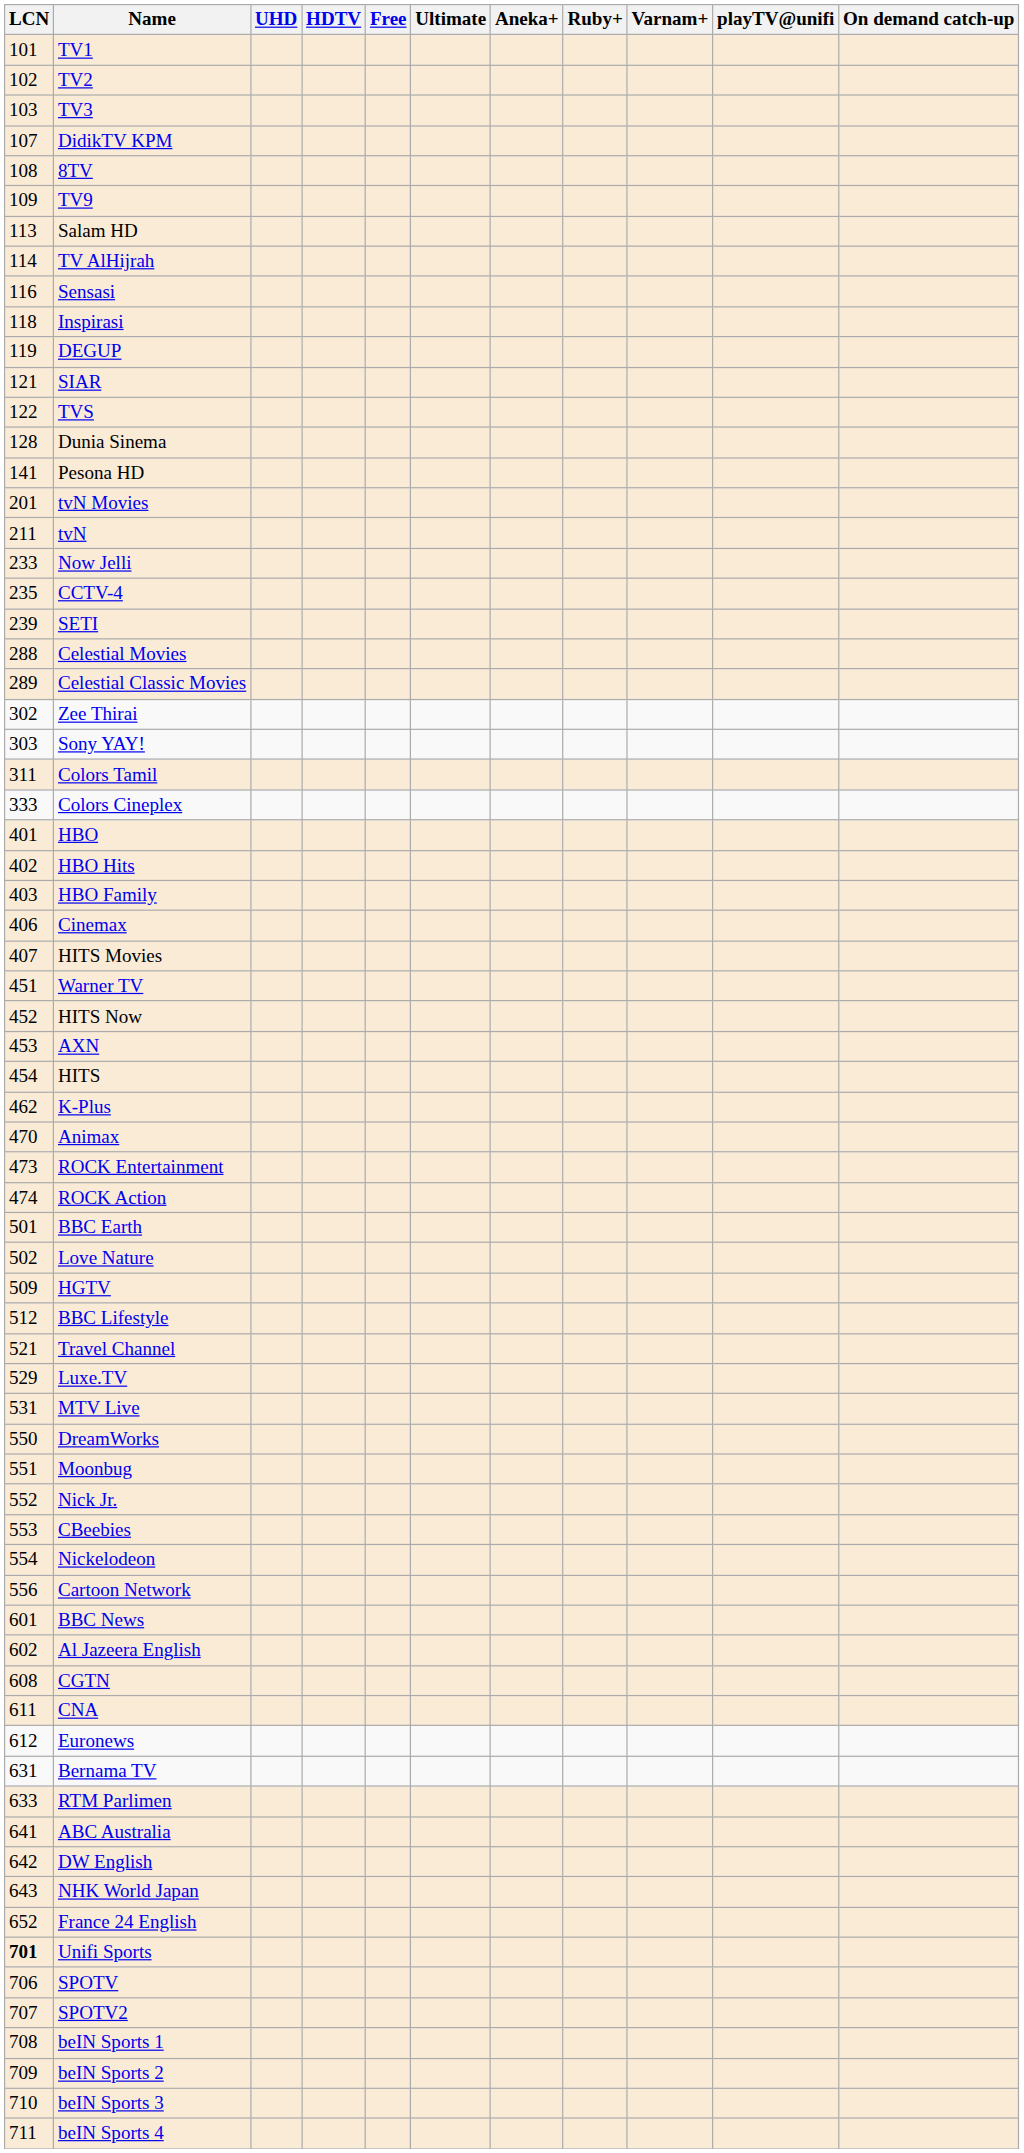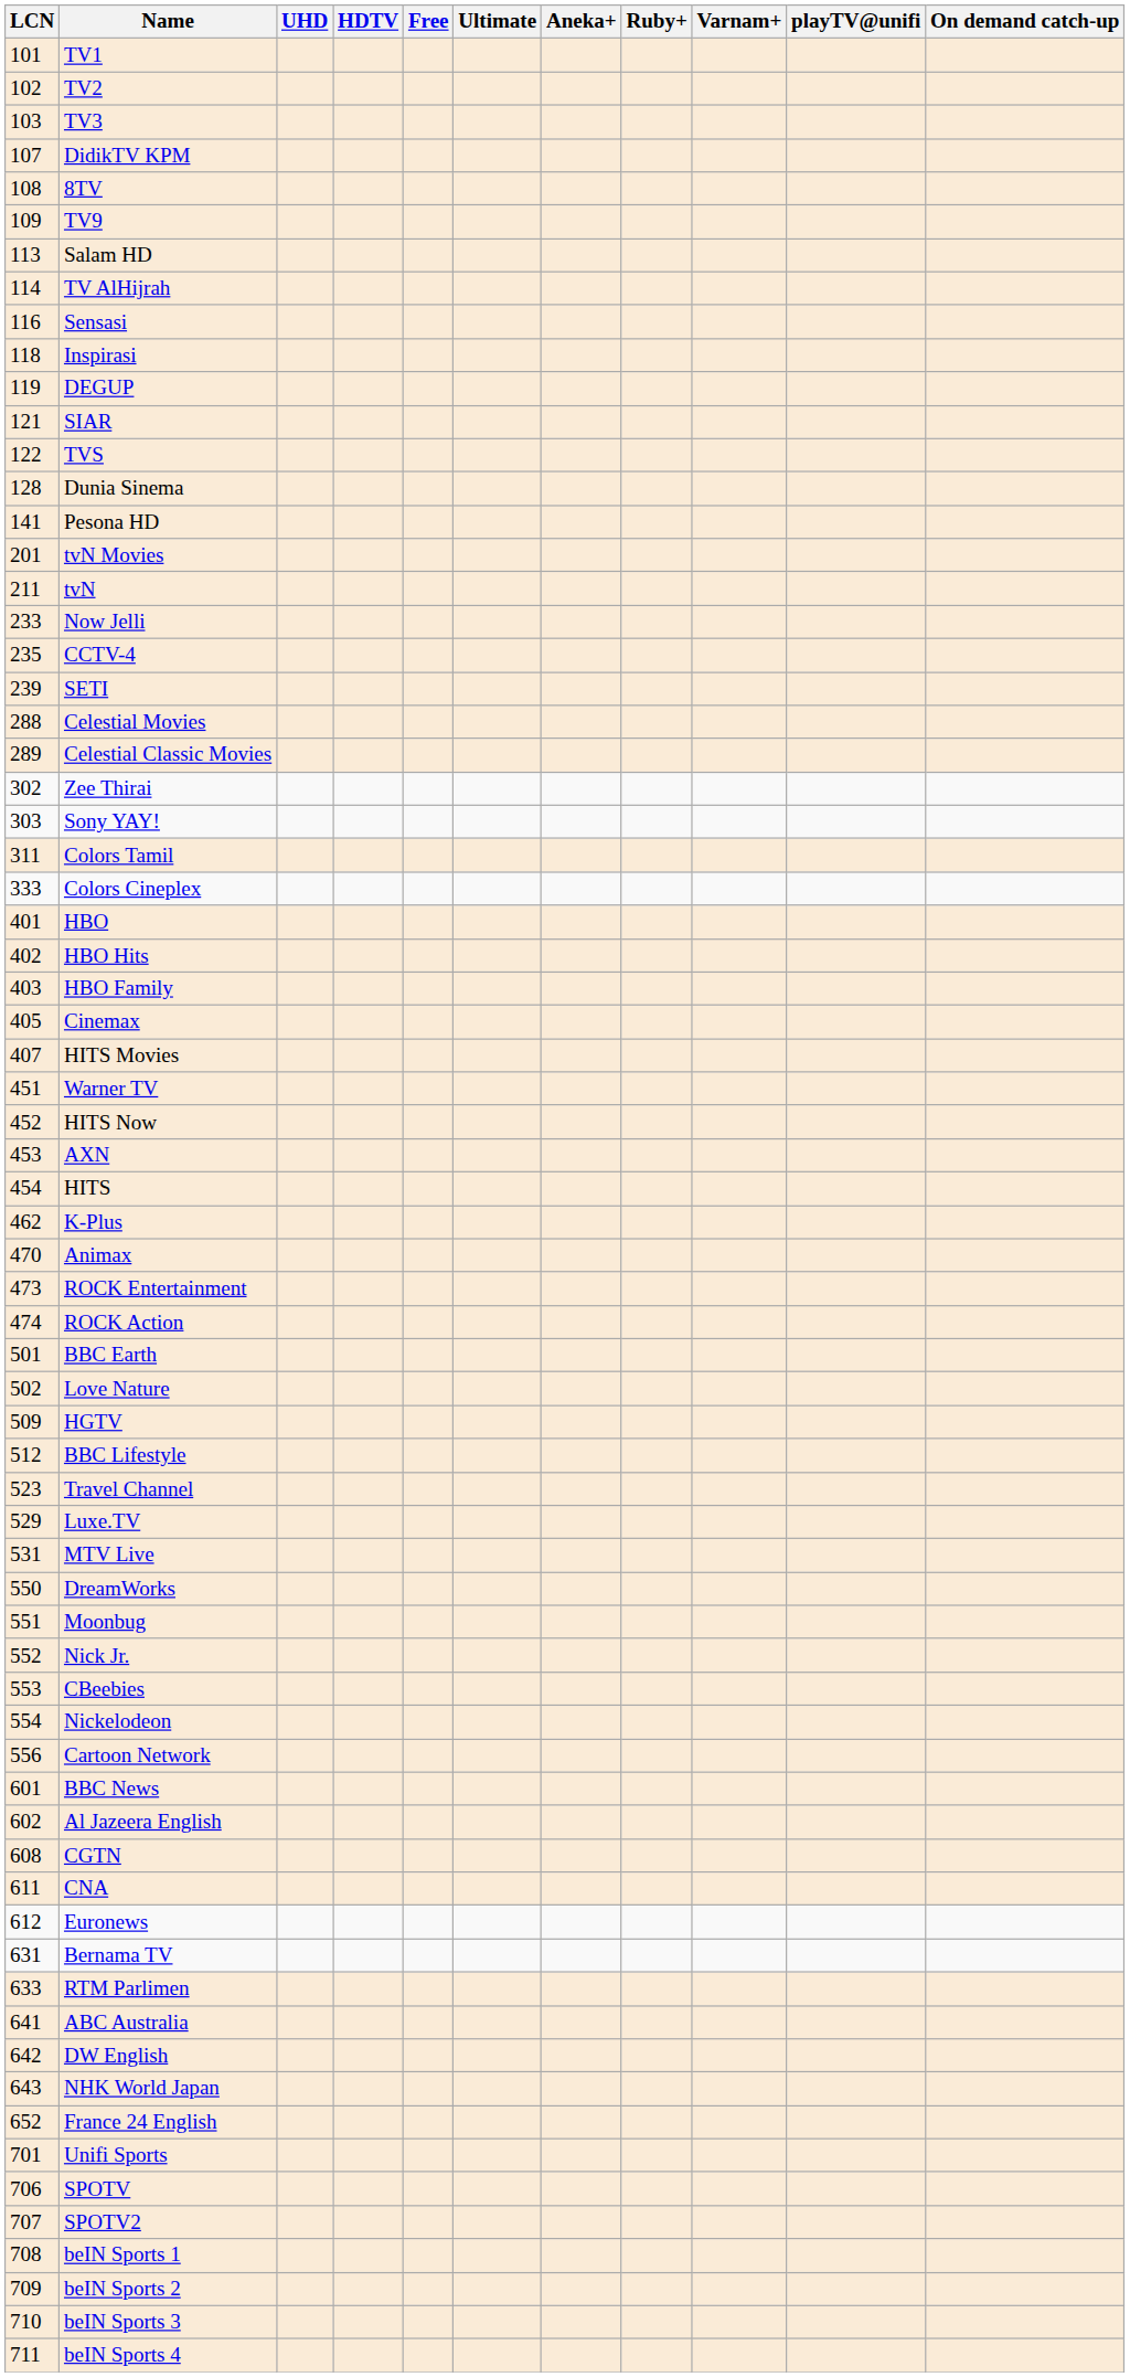Cinemax | LCN: 406 -> 405
Travel Channel | LCN: 521 -> 523
Unifi Sports | LCN: bold -> normal
